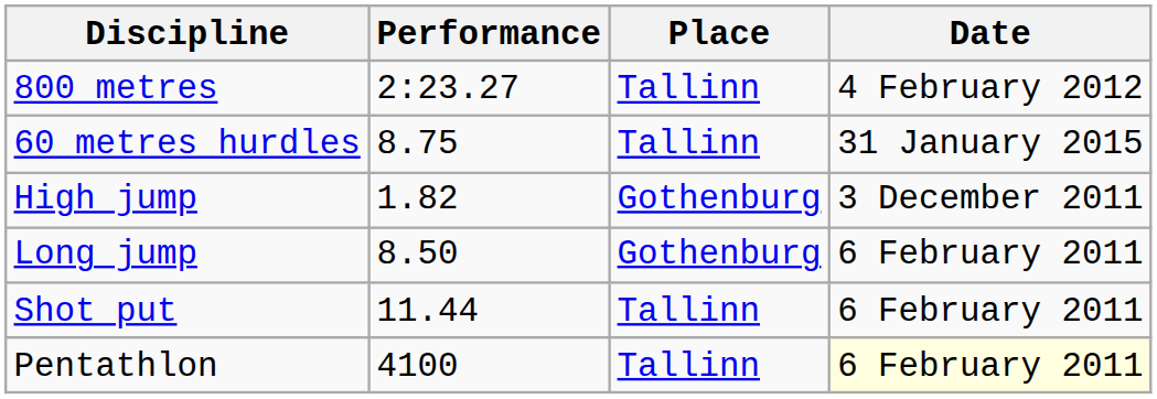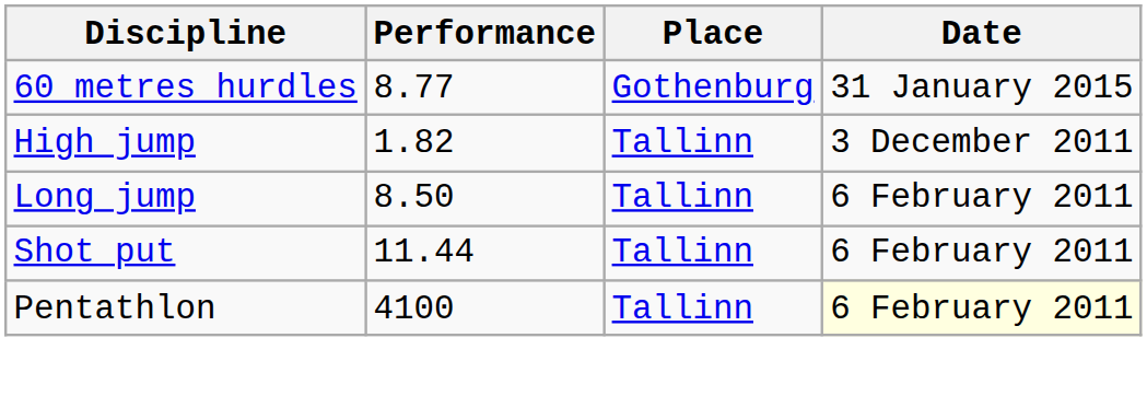- row: 800 metres | 2:23.27 | Tallinn | 4 February 2012
60 metres hurdles | Performance: 8.75 -> 8.77
60 metres hurdles | Place: Tallinn -> Gothenburg
High jump | Place: Gothenburg -> Tallinn
Long jump | Place: Gothenburg -> Tallinn
